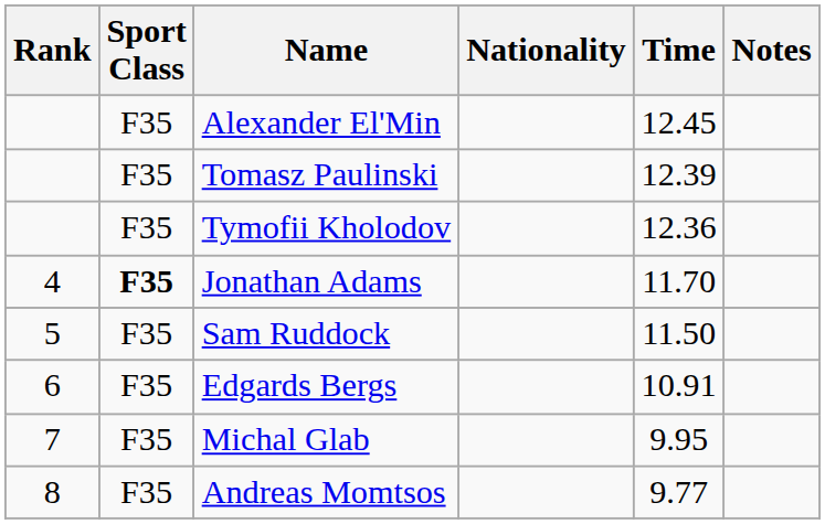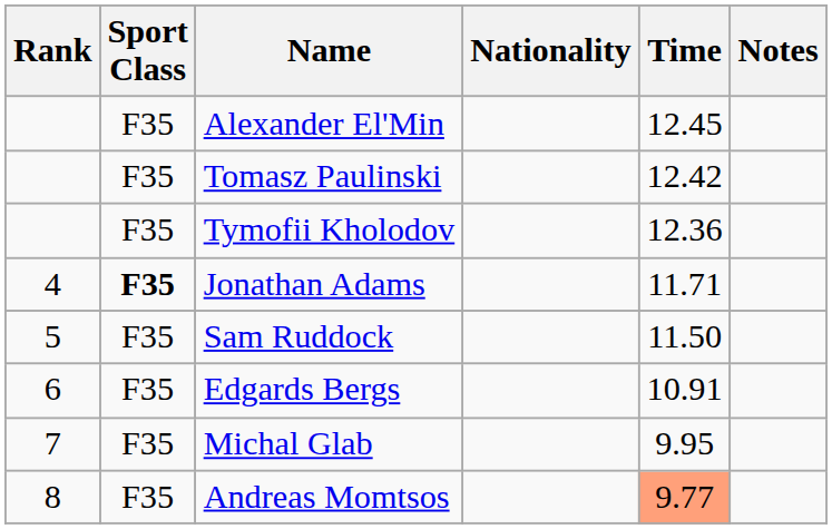Tomasz Paulinski | Time: 12.39 -> 12.42
Jonathan Adams | Time: 11.70 -> 11.71
Andreas Momtsos | Time: no background -> lightsalmon background
